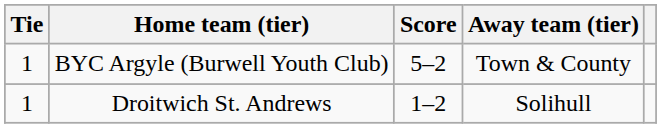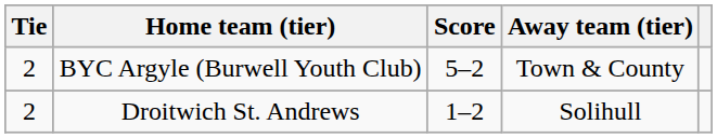BYC Argyle (Burwell Youth Club) | Tie: 1 -> 2
Droitwich St. Andrews | Tie: 1 -> 2
